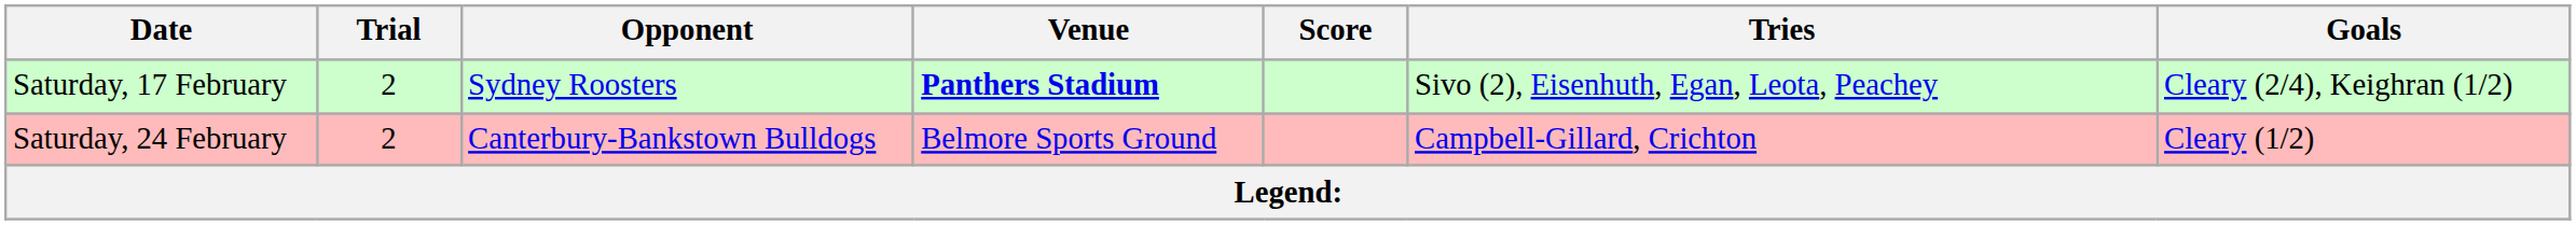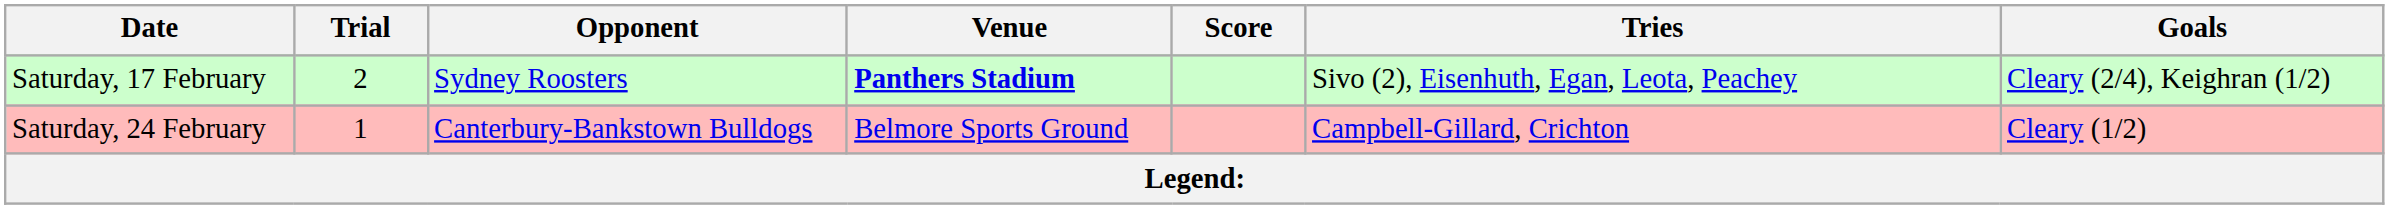Saturday, 24 February | Trial: 2 -> 1
